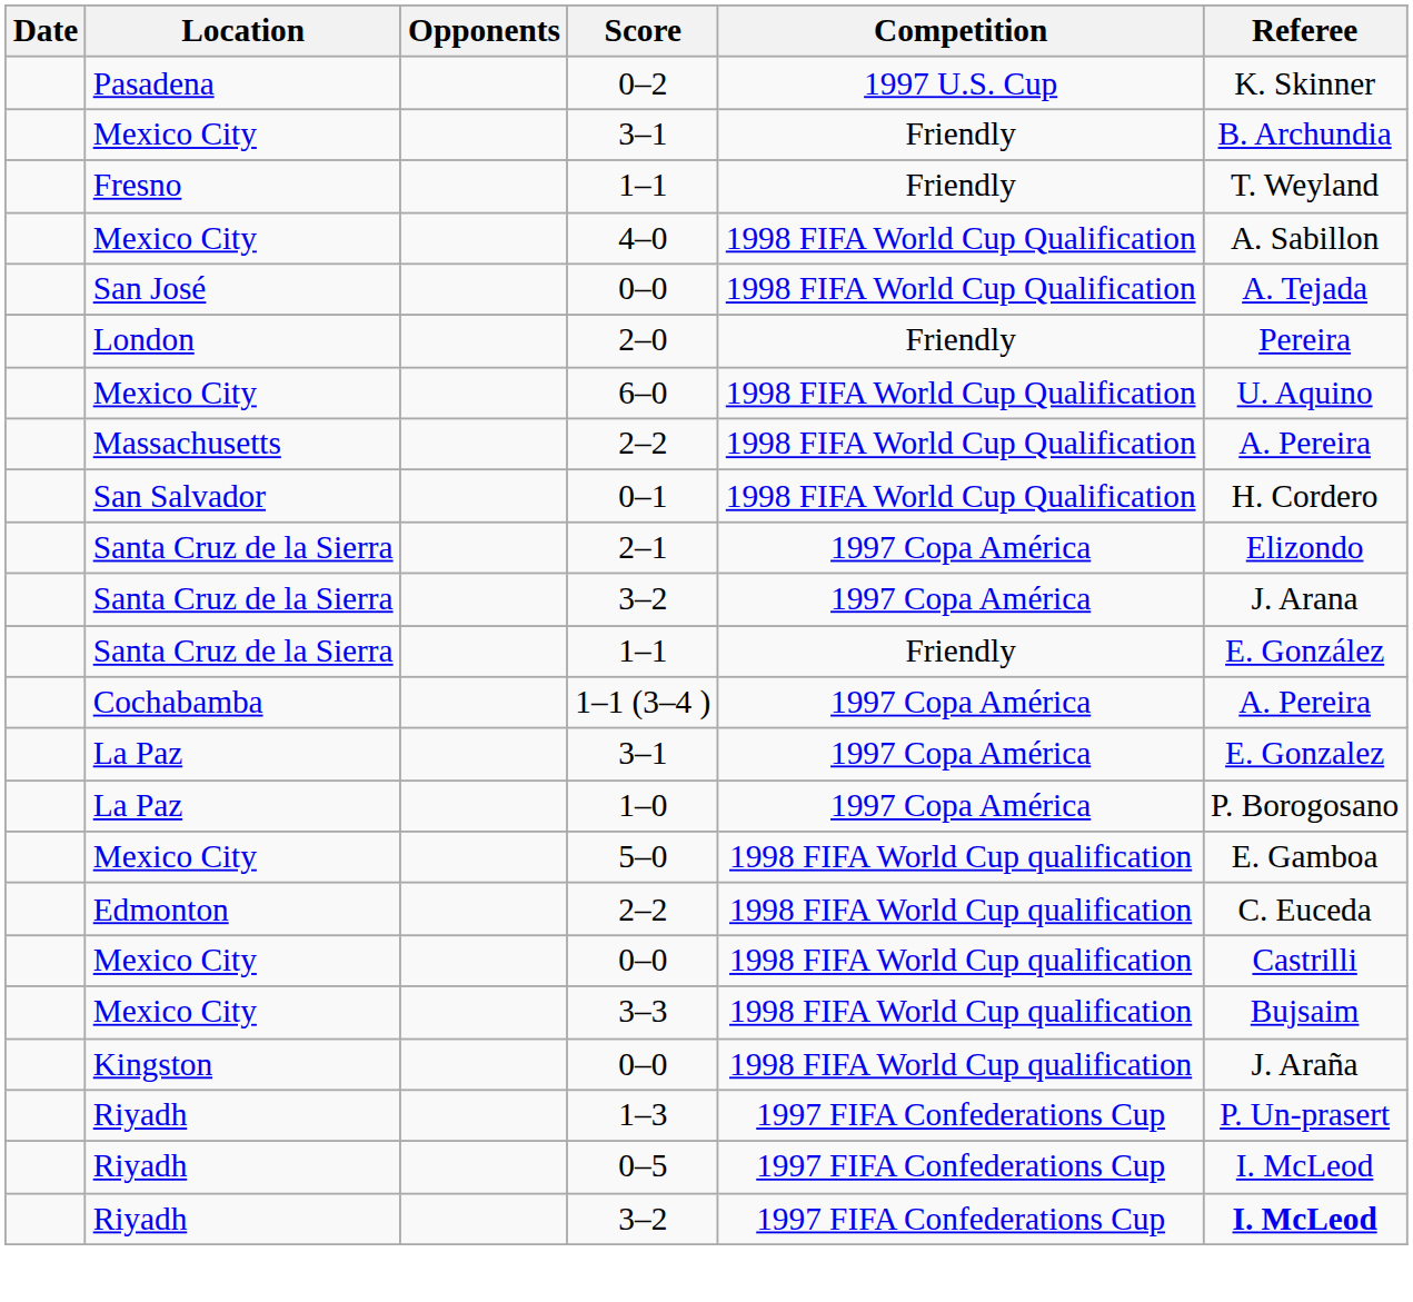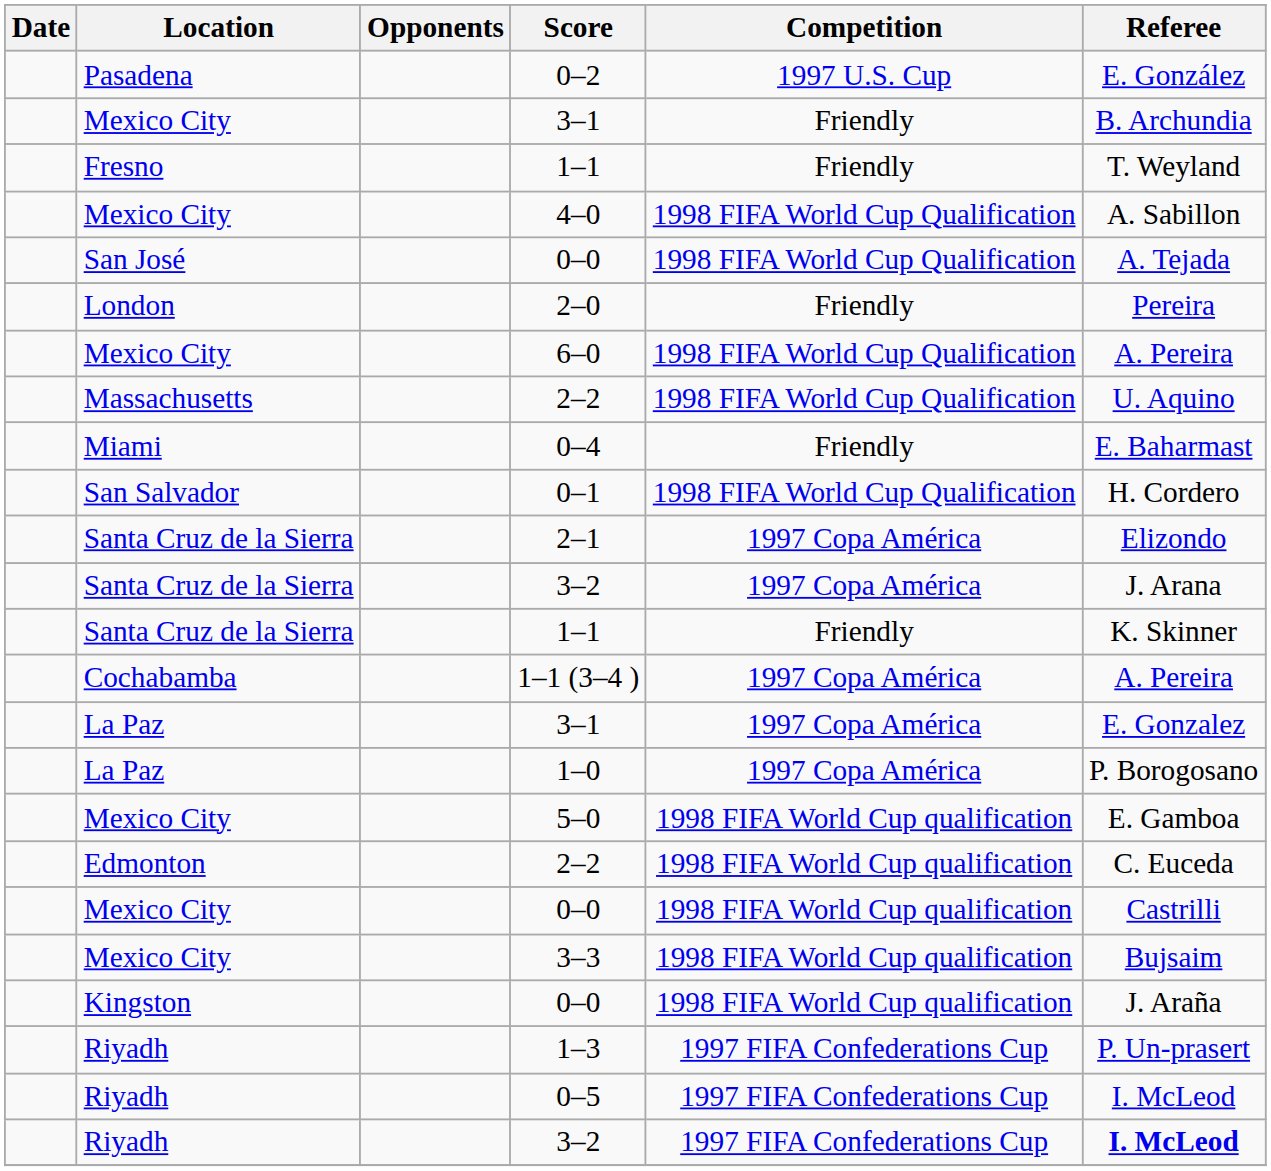0–2 | Referee: K. Skinner -> E. González
6–0 | Referee: U. Aquino -> A. Pereira
Massachusetts / 2–2 | Referee: A. Pereira -> U. Aquino
+ row: Miami | 0–4 | Friendly | E. Baharmast
Santa Cruz de la Sierra / 1–1 | Referee: E. González -> K. Skinner
